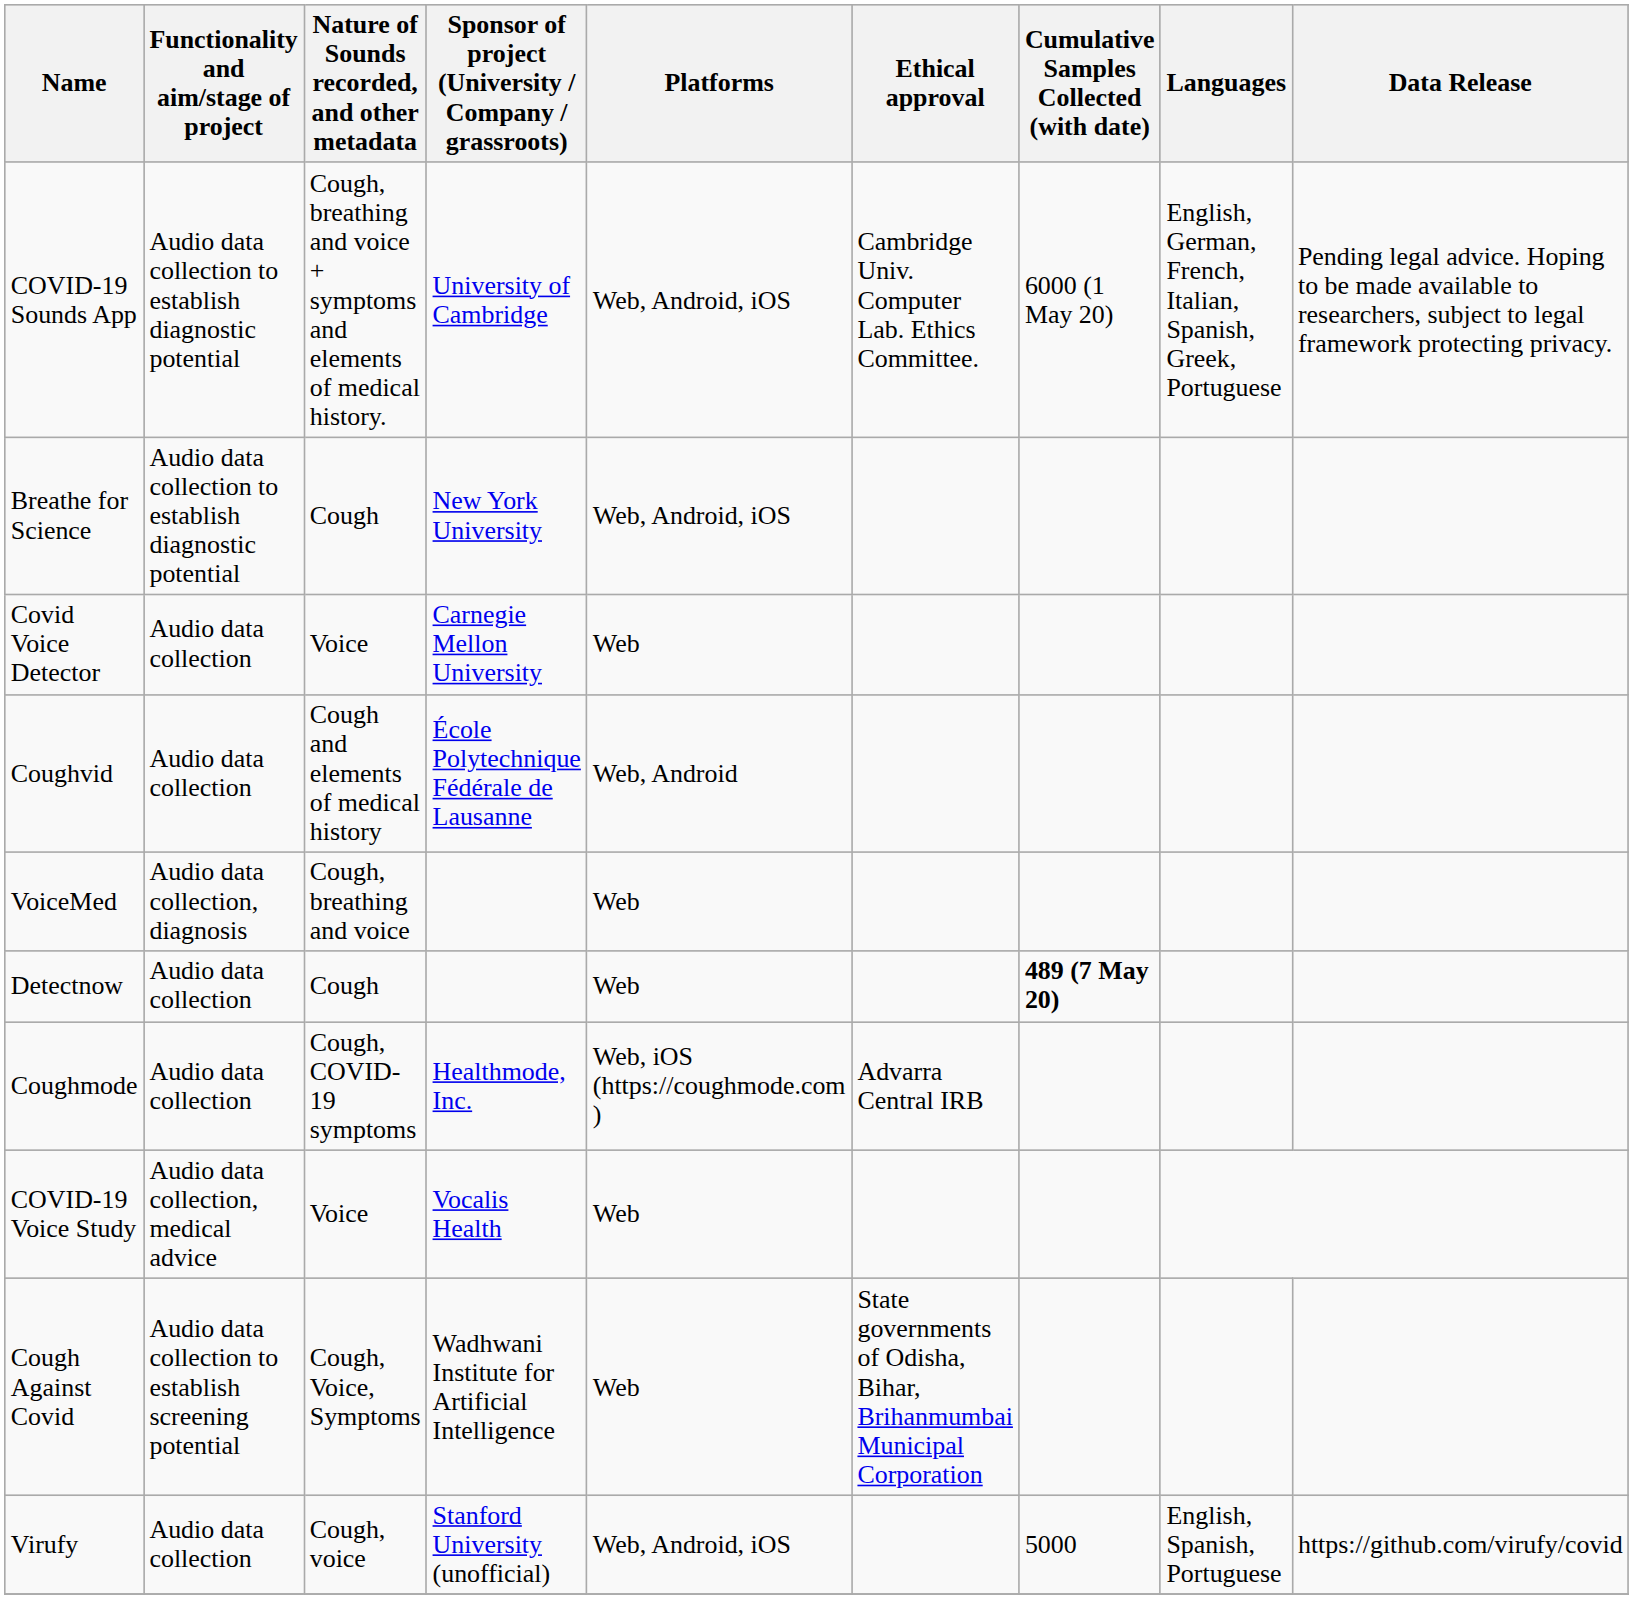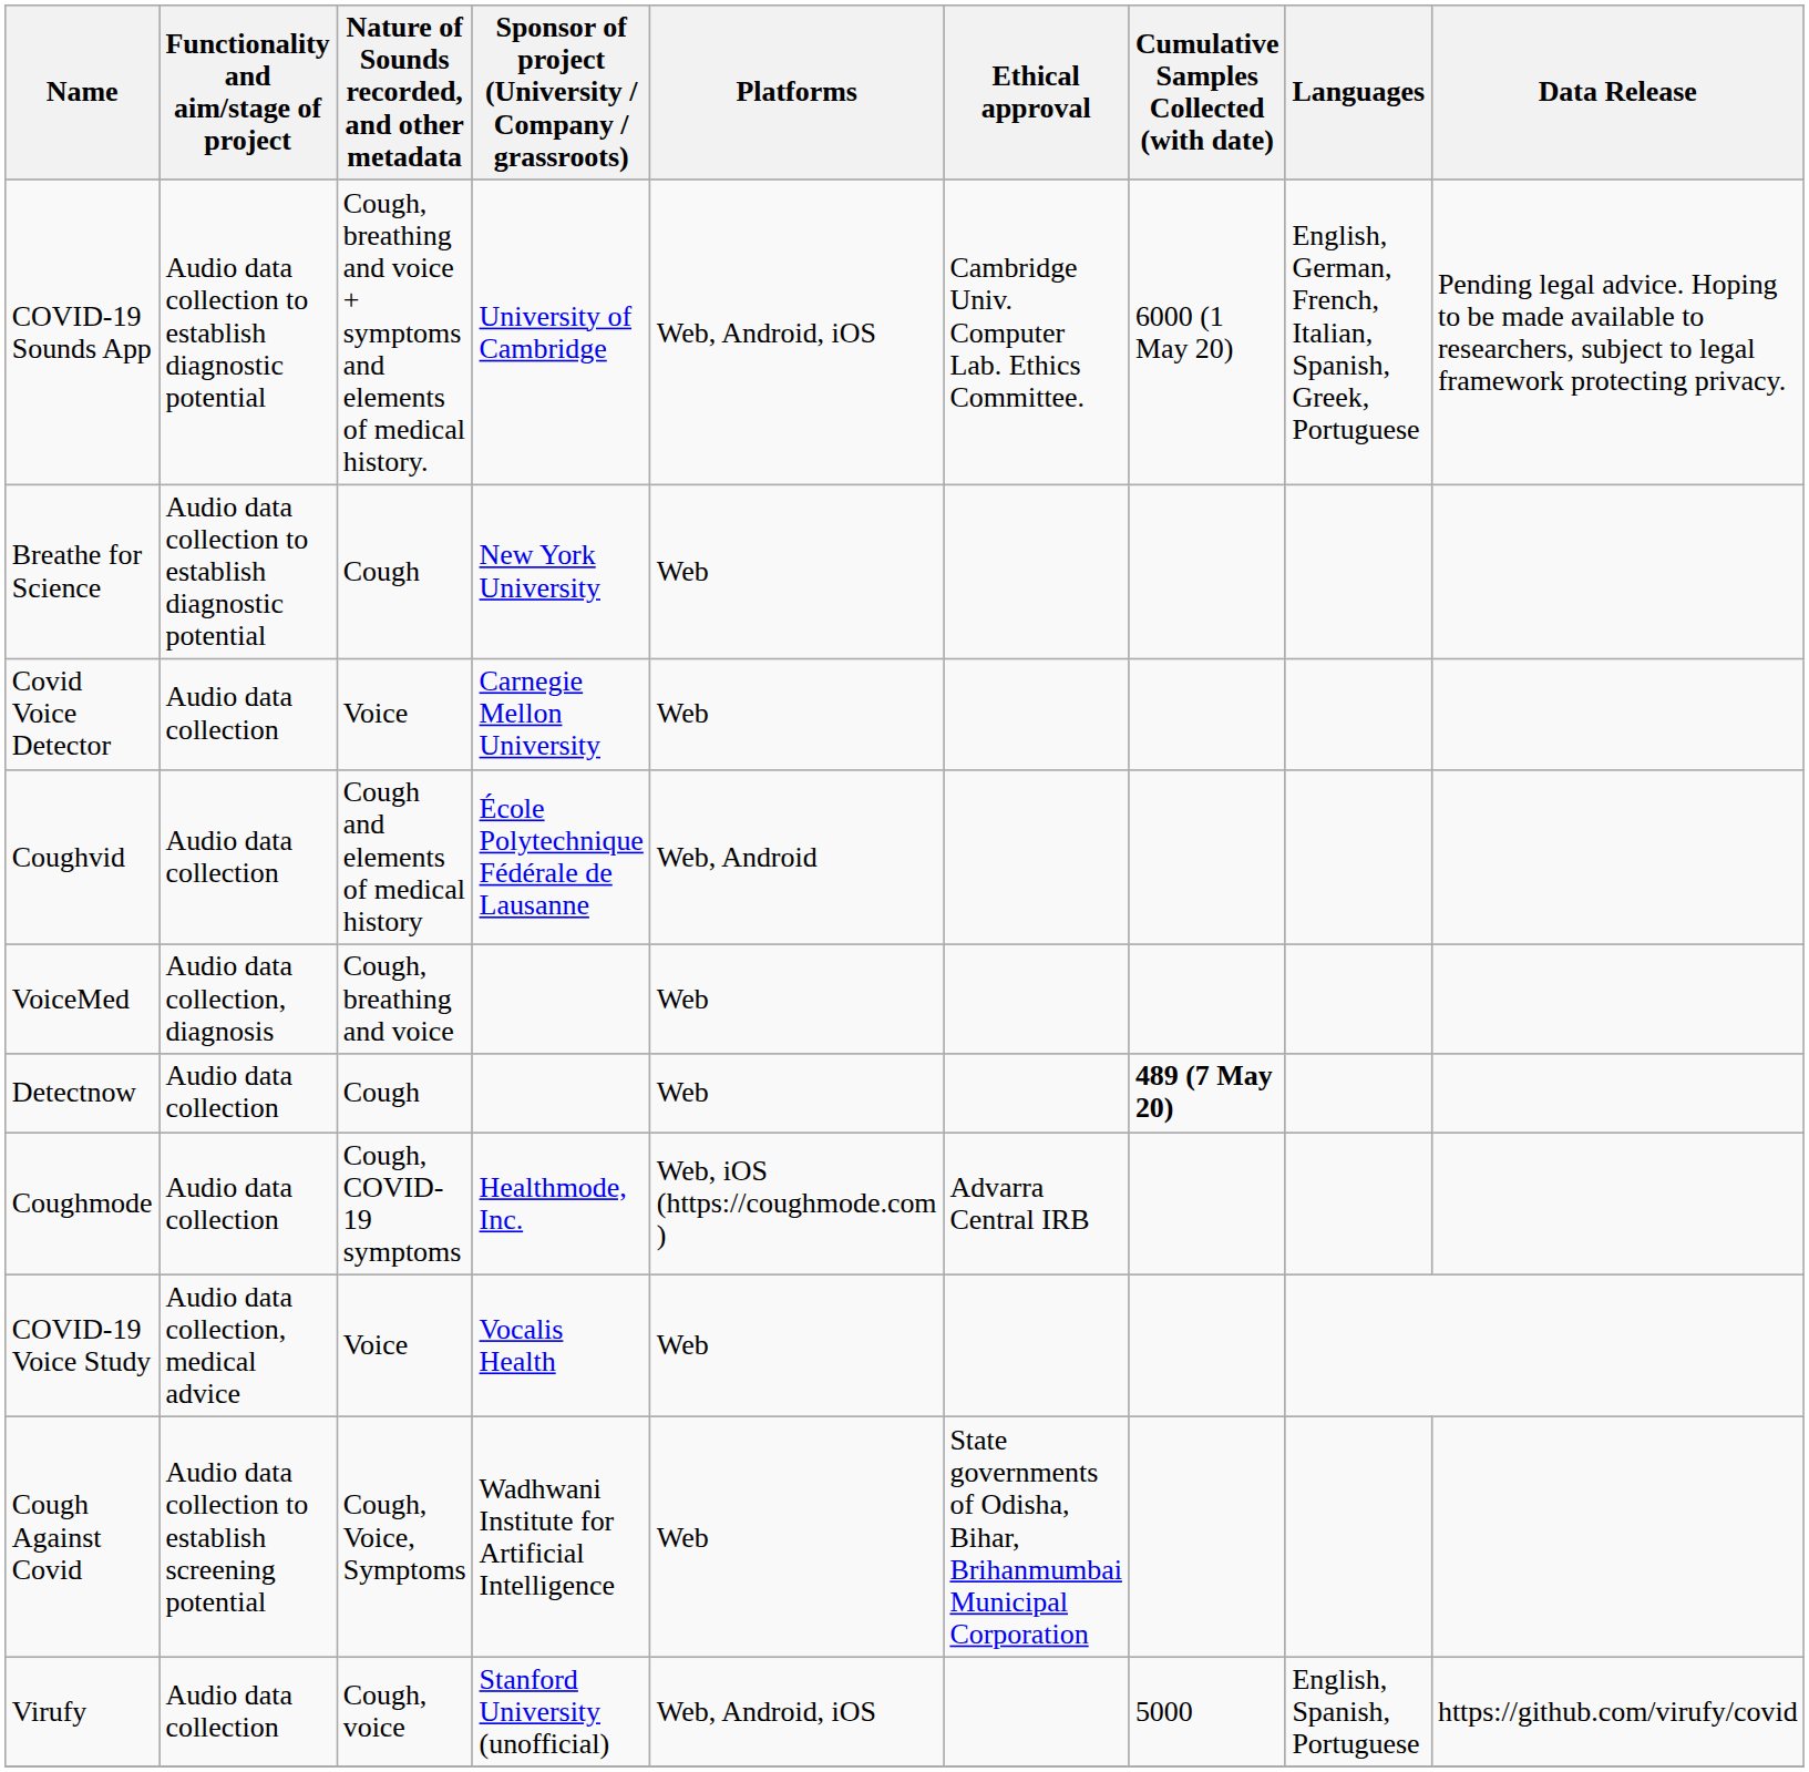Breathe for Science | Platforms: Web, Android, iOS -> Web
